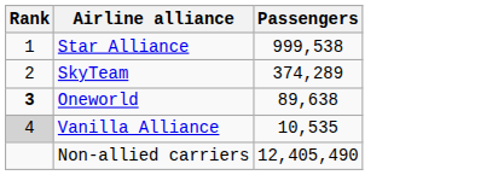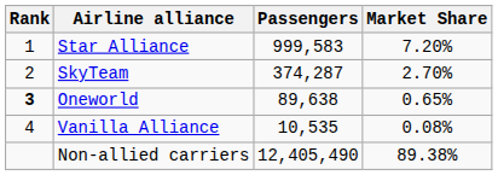+ column: Market Share | 7.20% | 2.70% | 0.65% | 0.08% | 89.38%
Star Alliance | Passengers: 999,538 -> 999,583
SkyTeam | Passengers: 374,289 -> 374,287
Vanilla Alliance | Rank: lightgrey background -> no background
